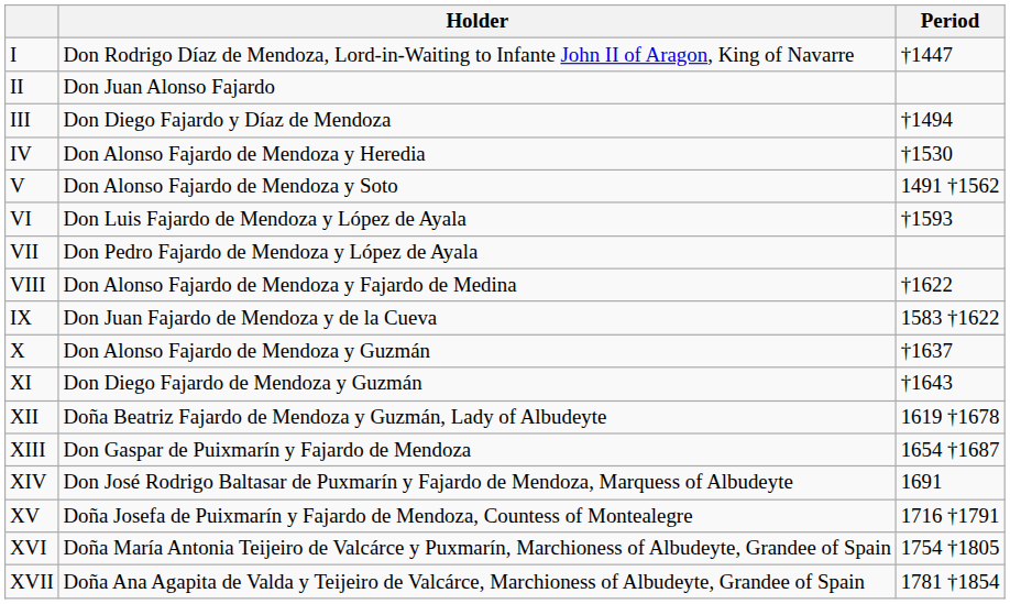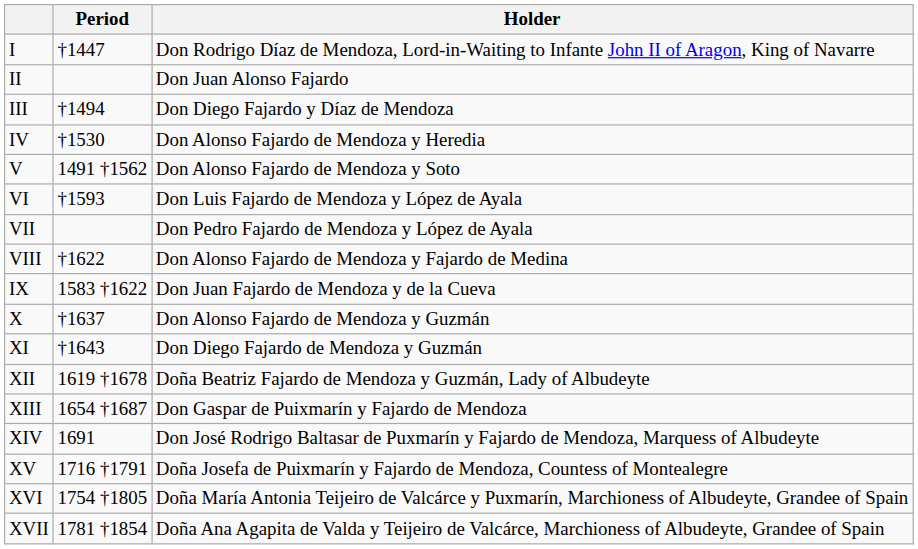columns swapped: Holder <-> Period
